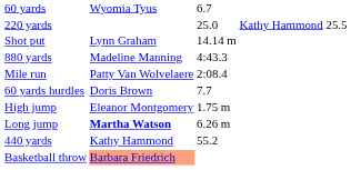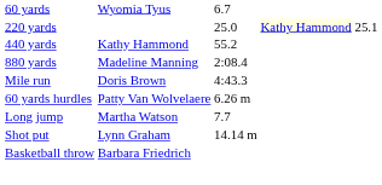220 yards | column 4: no background -> lightyellow background
220 yards | column 5: 25.5 -> 25.1
rows swapped: 440 yards <-> Shot put
880 yards | column 3: 4:43.3 -> 2:08.4
Mile run | column 2: Patty Van Wolvelaere -> Doris Brown
Mile run | column 3: 2:08.4 -> 4:43.3
60 yards hurdles | column 2: Doris Brown -> Patty Van Wolvelaere
60 yards hurdles | column 3: 7.7 -> 6.26 m
- row: High jump | Eleanor Montgomery | 1.75 m
Long jump | column 2: bold -> normal
Long jump | column 3: 6.26 m -> 7.7
Basketball throw | column 2: lightsalmon background -> no background
